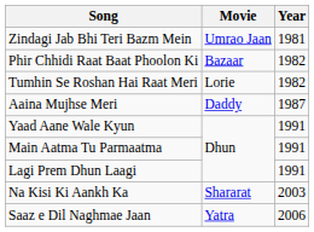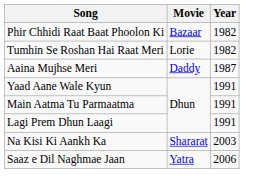- row: Zindagi Jab Bhi Teri Bazm Mein | Umrao Jaan | 1981
